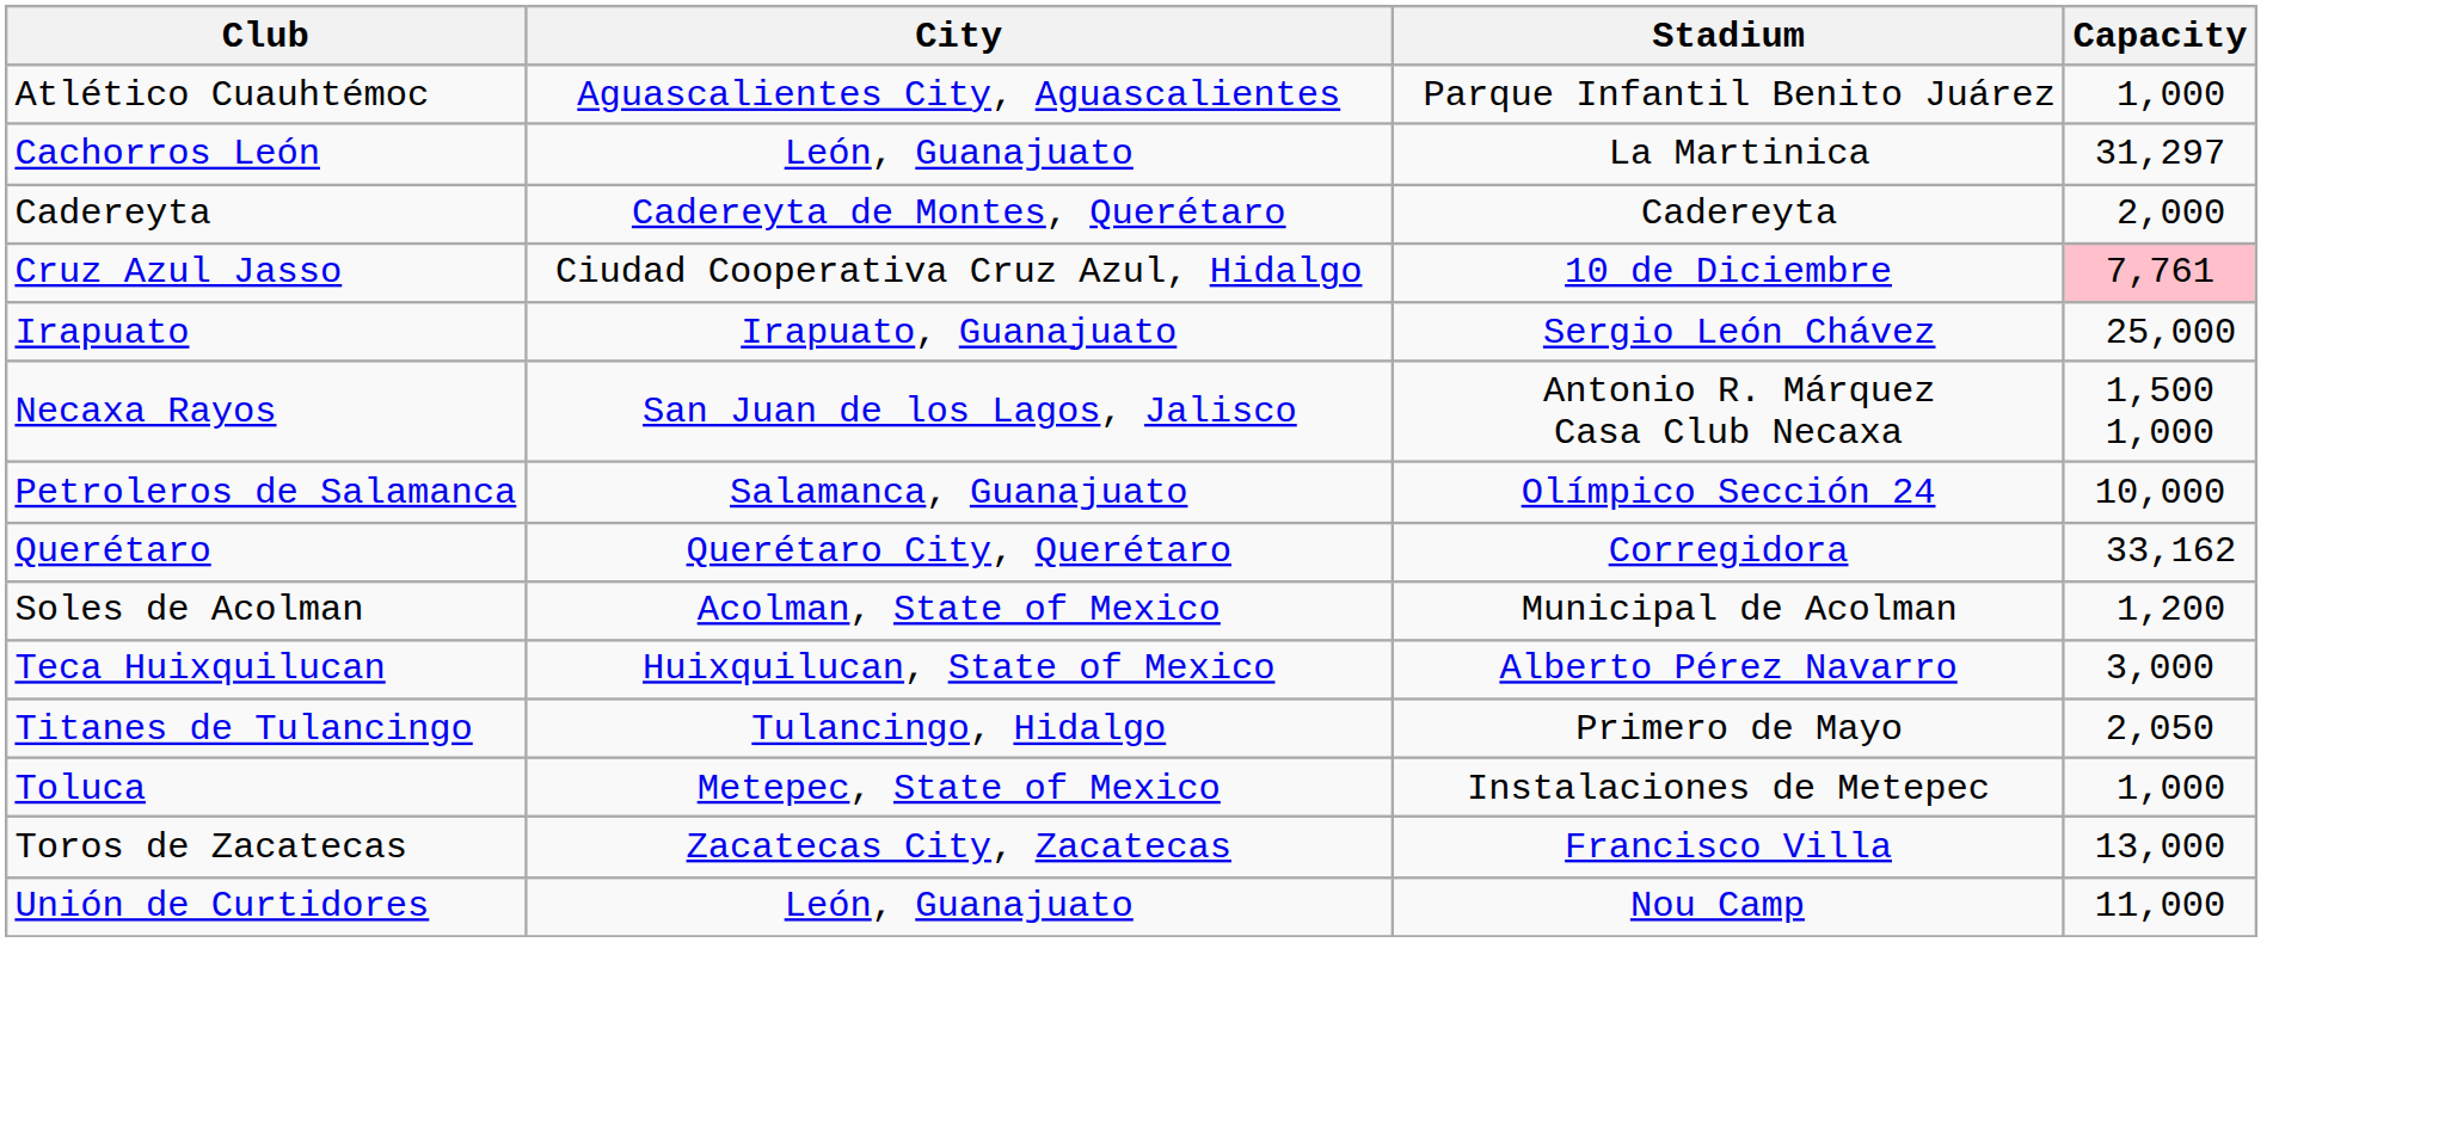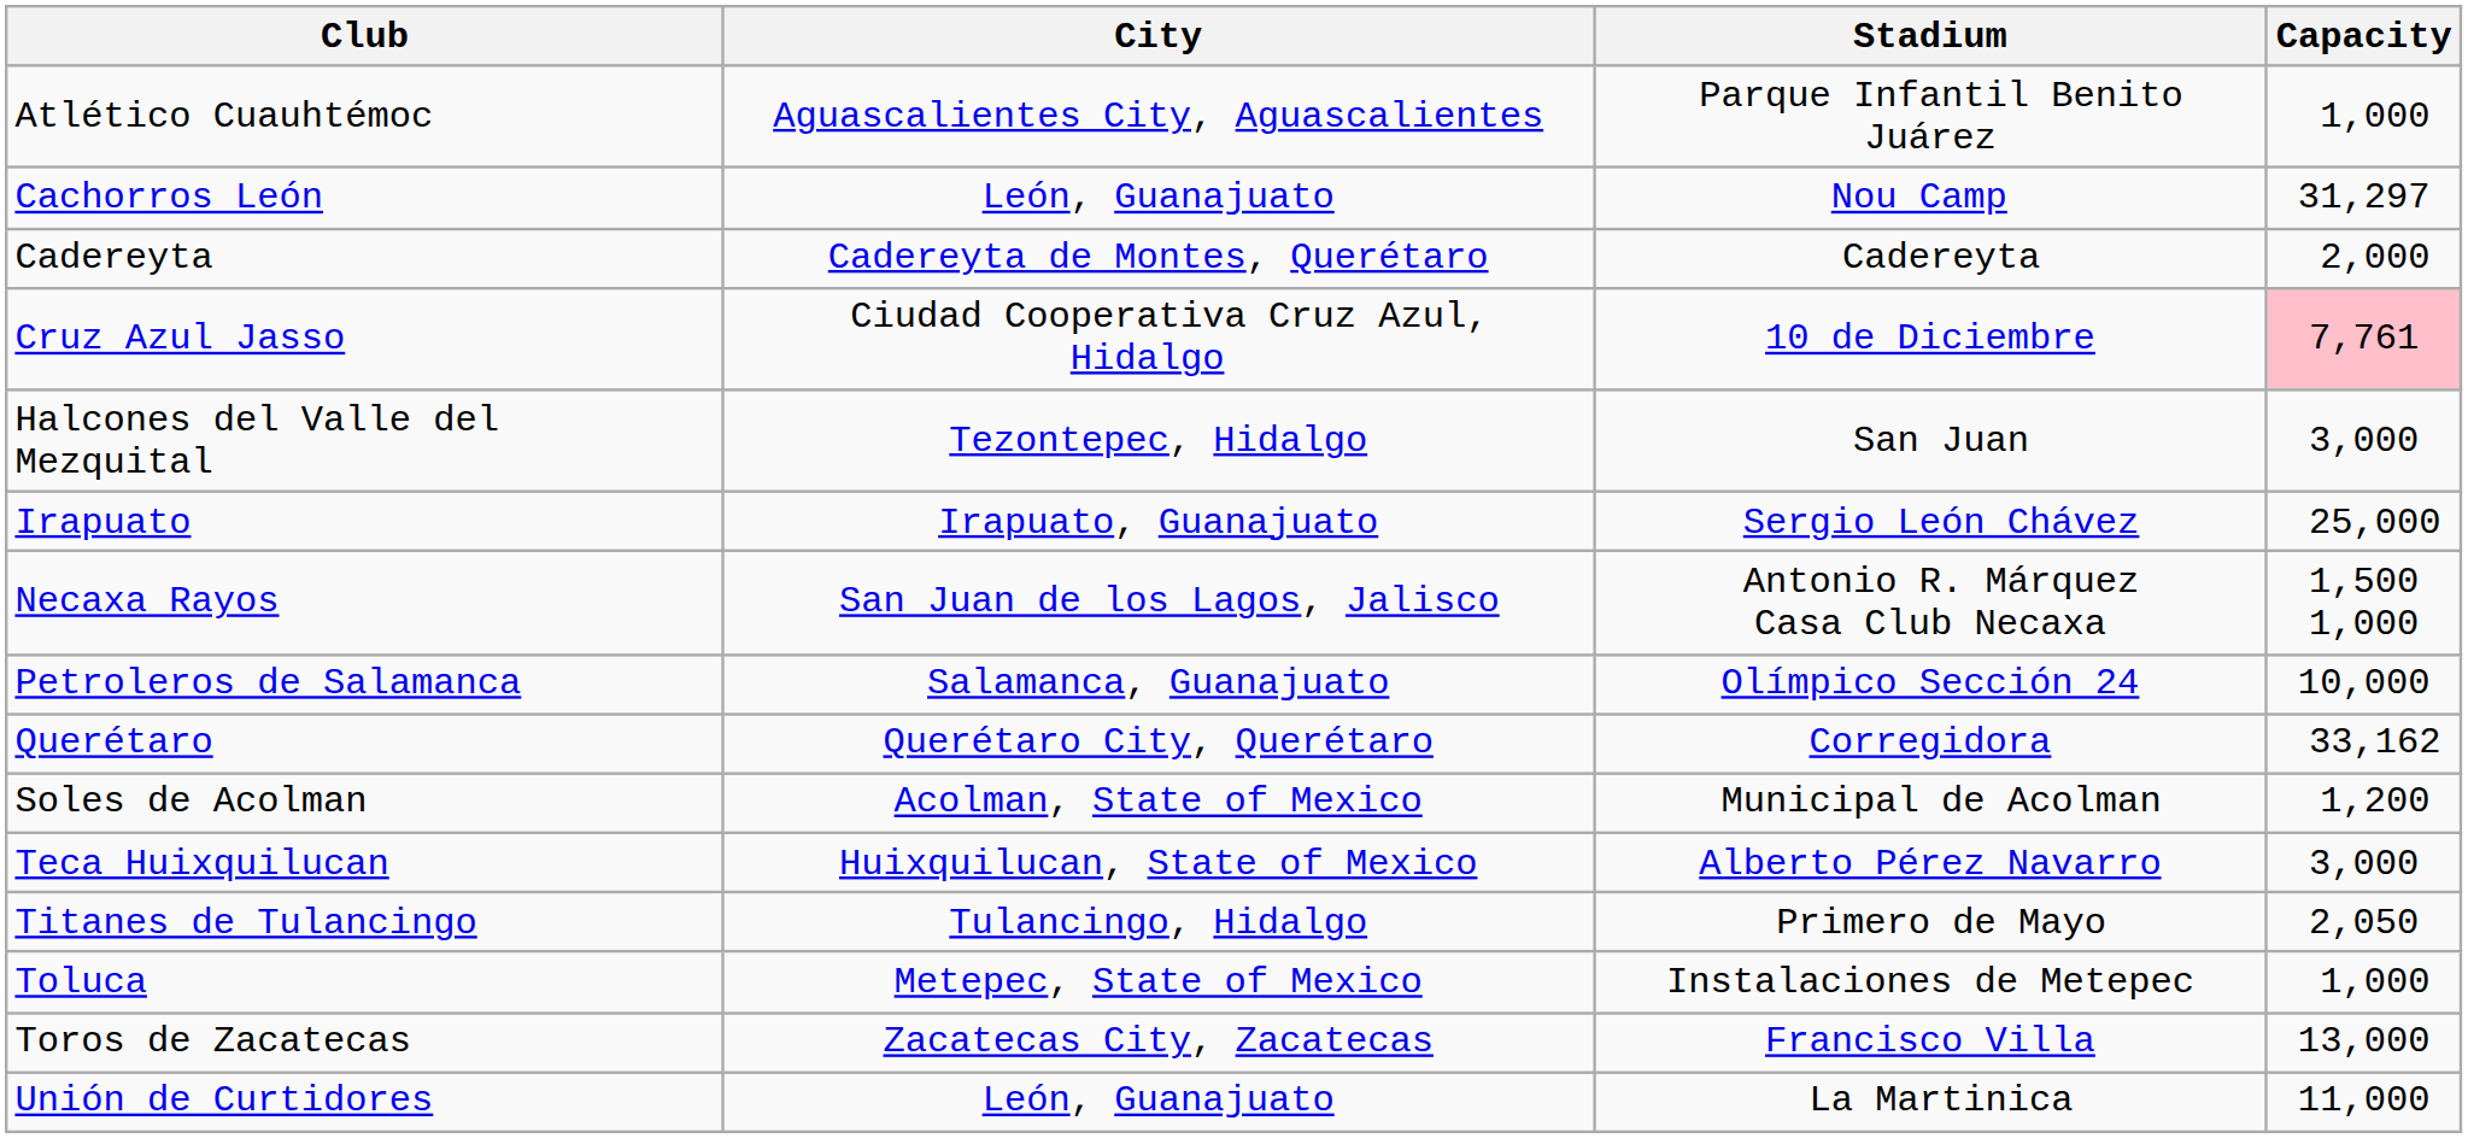Cachorros León | Stadium: La Martinica -> Nou Camp
+ row: Halcones del Valle del Mezquital | Tezontepec, Hidalgo | San Juan | 3,000
Unión de Curtidores | Stadium: Nou Camp -> La Martinica
